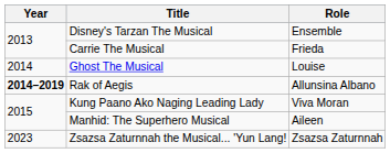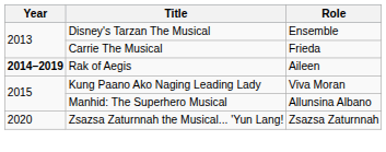- row: 2014 | Ghost The Musical | Louise
Rak of Aegis | Role: Allunsina Albano -> Aileen
Manhid: The Superhero Musical | Role: Aileen -> Allunsina Albano
Zsazsa Zaturnnah the Musical... 'Yun Lang! | Year: 2023 -> 2020
